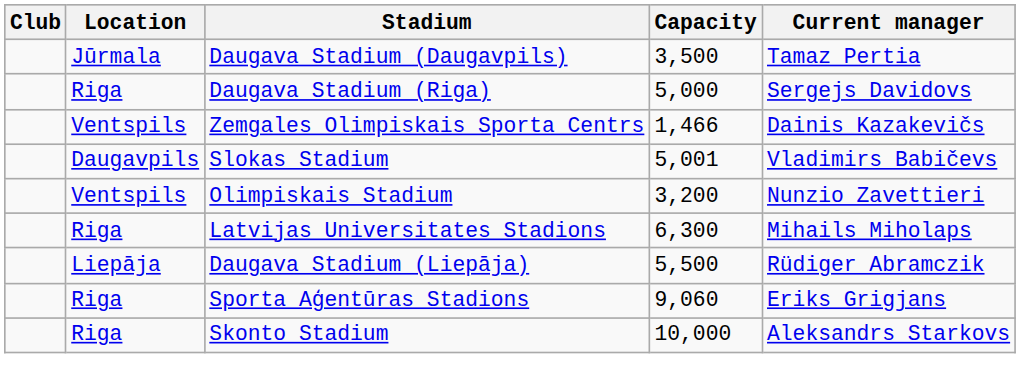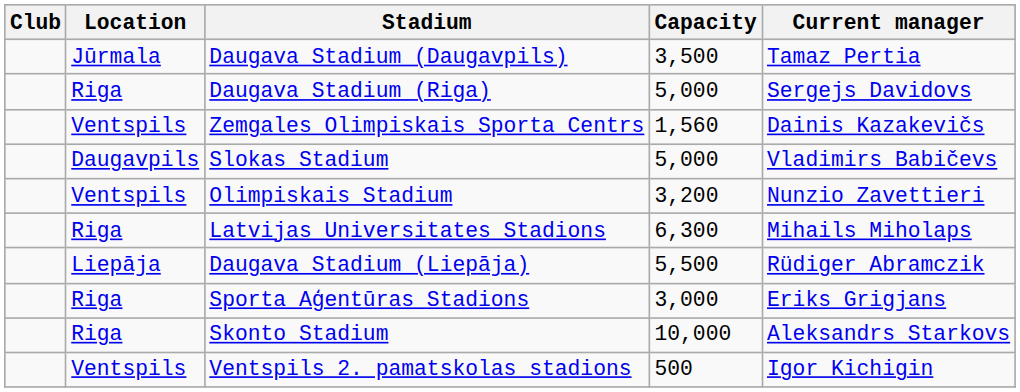Zemgales Olimpiskais Sporta Centrs | Capacity: 1,466 -> 1,560
Slokas Stadium | Capacity: 5,001 -> 5,000
Sporta Aģentūras Stadions | Capacity: 9,060 -> 3,000
+ row: Ventspils | Ventspils 2. pamatskolas stadions | 500 | Igor Kichigin
